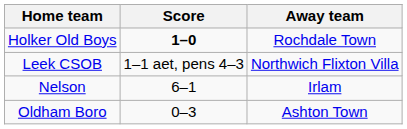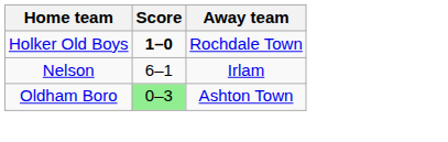- row: Leek CSOB | 1–1 aet, pens 4–3 | Northwich Flixton Villa
Oldham Boro | Score: no background -> lightgreen background
